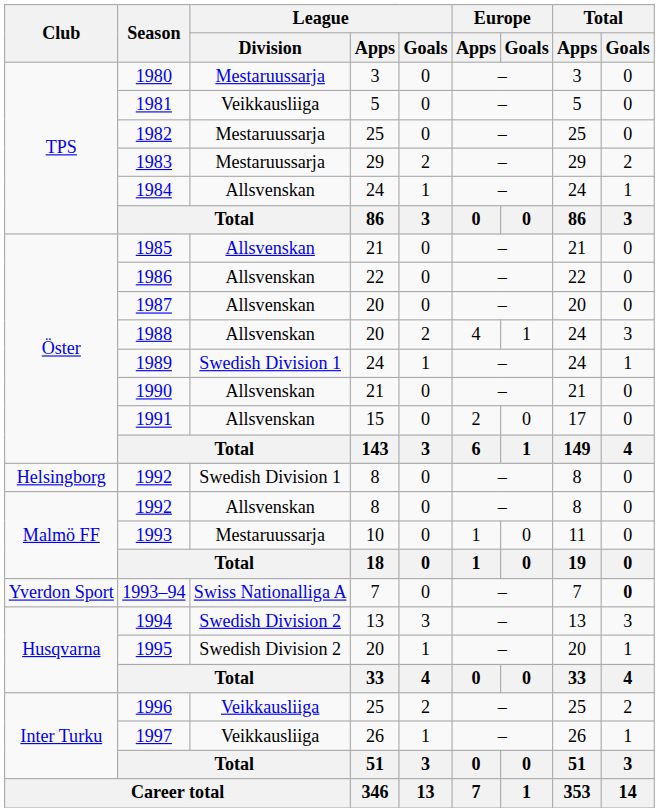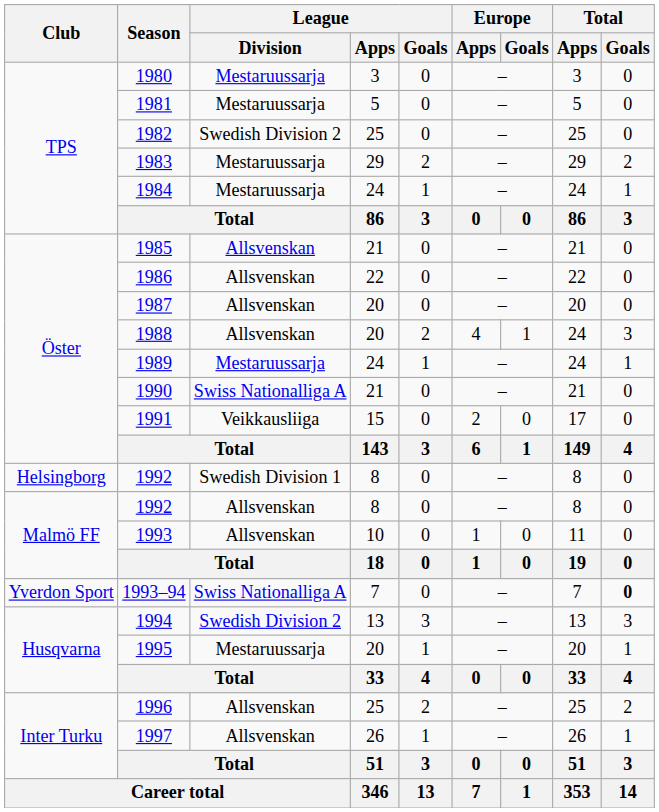1981 | League / Division: Veikkausliiga -> Mestaruussarja
1982 | League / Division: Mestaruussarja -> Swedish Division 2
1984 | League / Division: Allsvenskan -> Mestaruussarja
1989 | League / Division: Swedish Division 1 -> Mestaruussarja
1990 | League / Division: Allsvenskan -> Swiss Nationalliga A
1991 | League / Division: Allsvenskan -> Veikkausliiga
1993 | League / Division: Mestaruussarja -> Allsvenskan
1995 | League / Division: Swedish Division 2 -> Mestaruussarja
1996 | League / Division: Veikkausliiga -> Allsvenskan
1997 | League / Division: Veikkausliiga -> Allsvenskan
